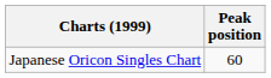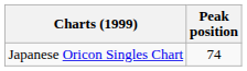Japanese Oricon Singles Chart | Peak position: 60 -> 74
